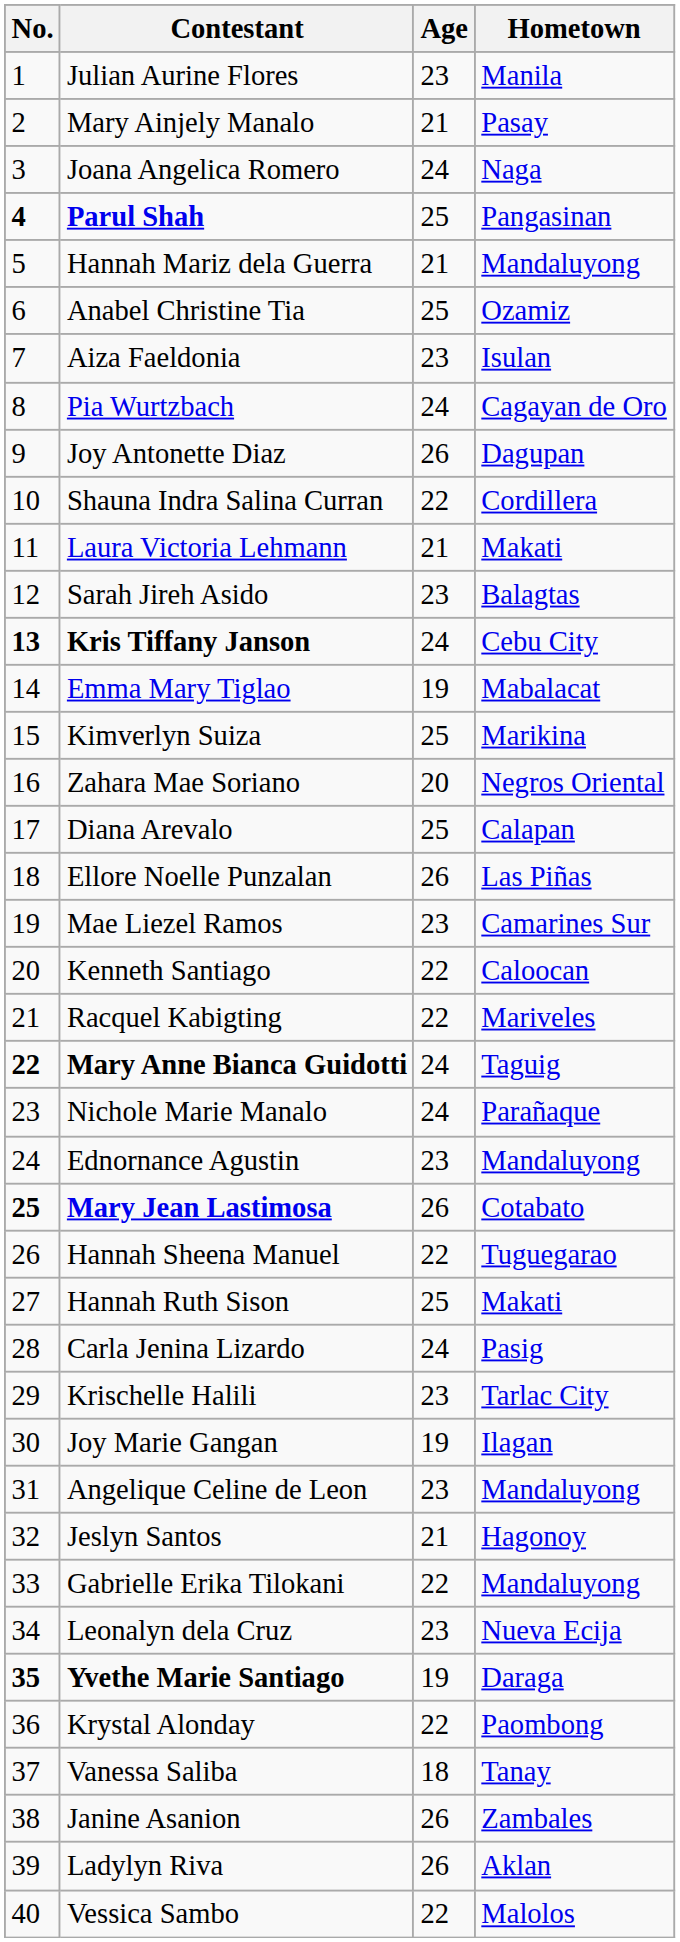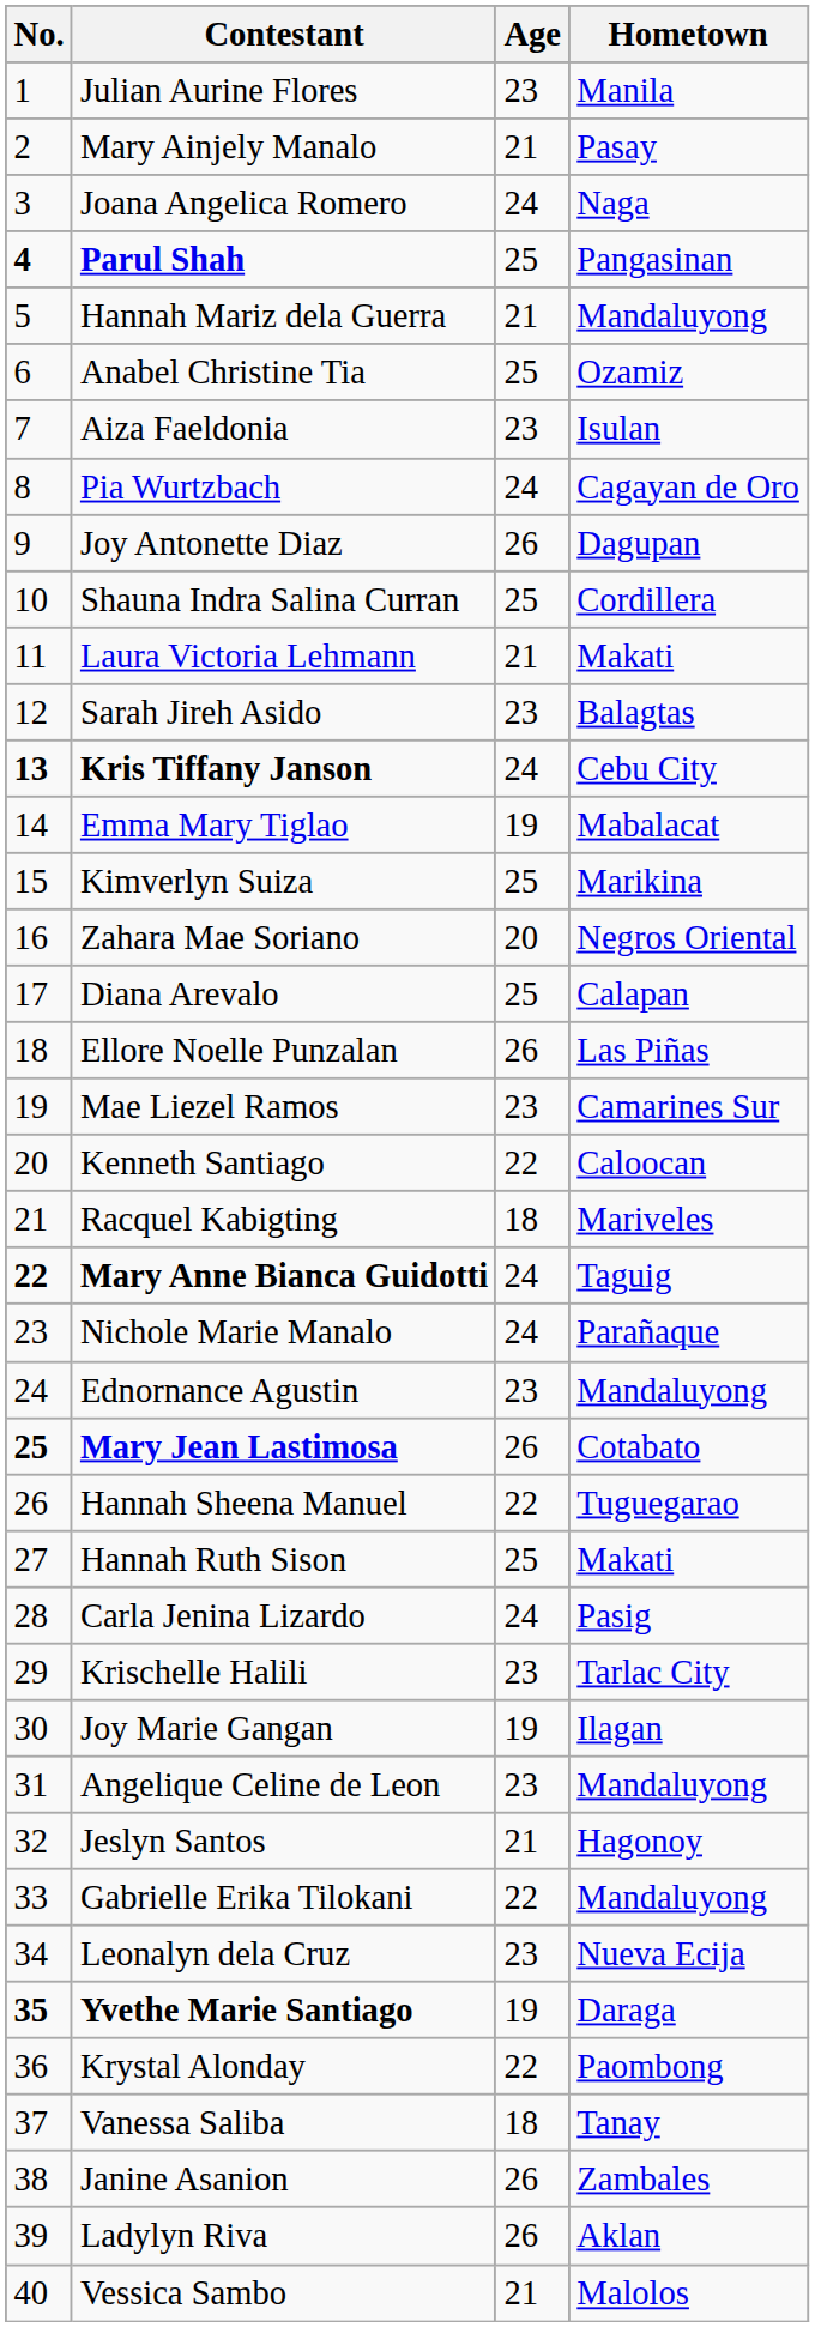Shauna Indra Salina Curran | Age: 22 -> 25
Racquel Kabigting | Age: 22 -> 18
Vessica Sambo | Age: 22 -> 21
